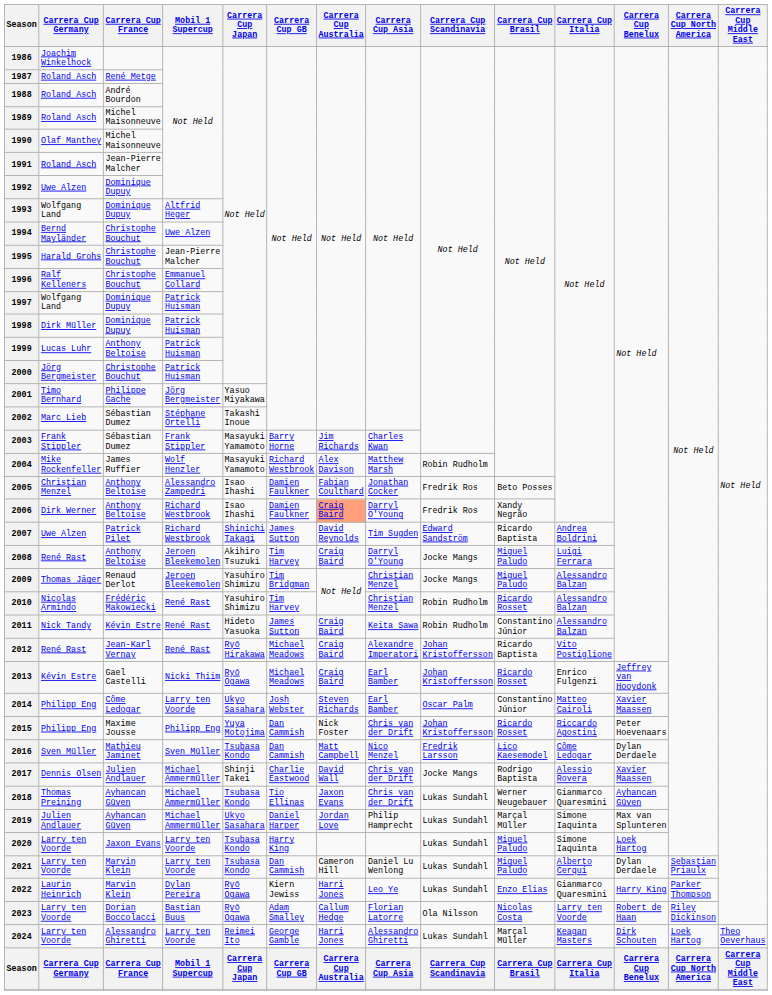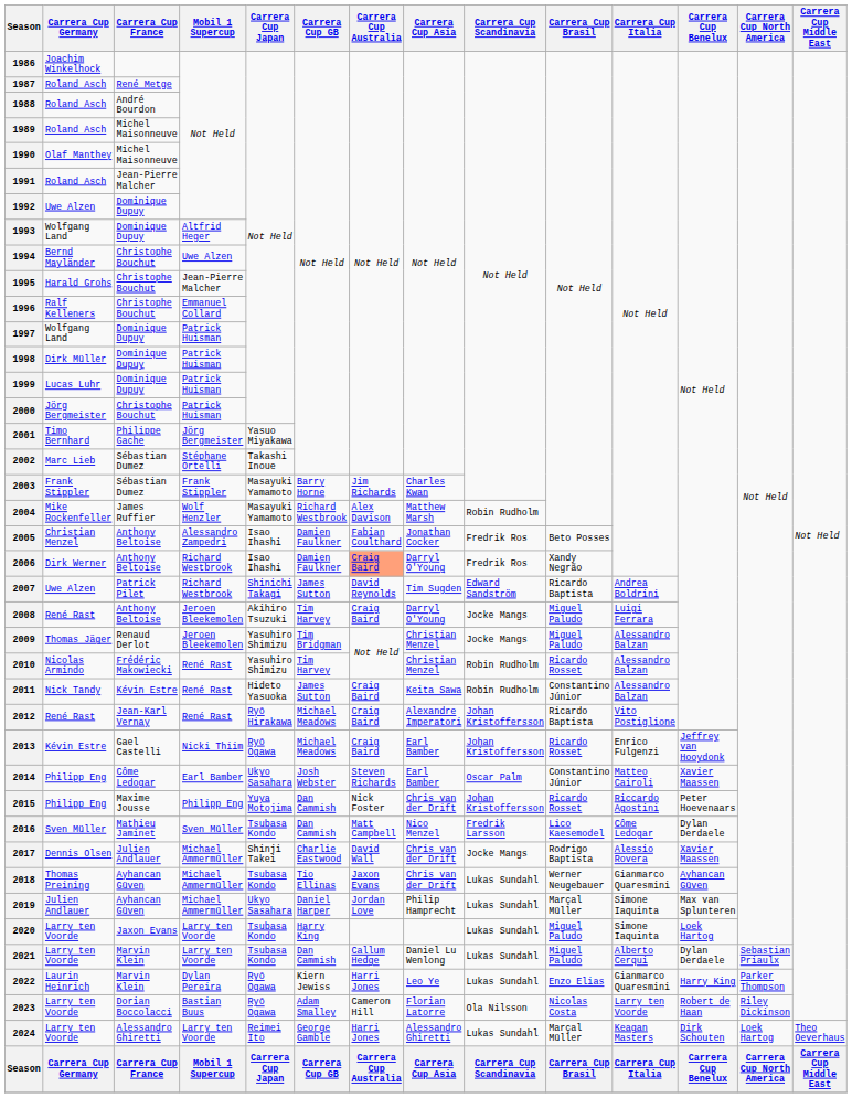1999 | Carrera Cup France: Anthony Beltoise -> Dominique Dupuy
2014 | Mobil 1 Supercup: Larry ten Voorde -> Earl Bamber
2021 | Carrera Cup Australia: Cameron Hill -> Callum Hedge
2023 | Carrera Cup Australia: Callum Hedge -> Cameron Hill
